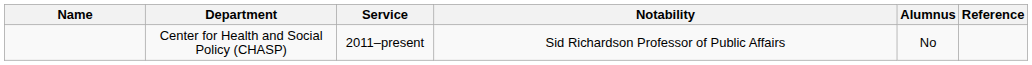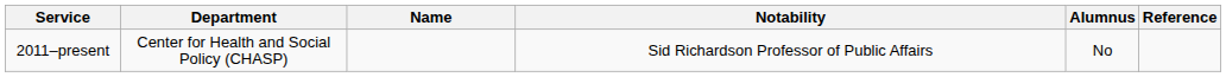columns swapped: Name <-> Service
